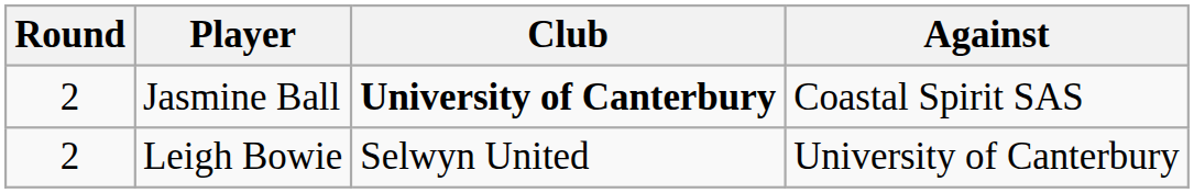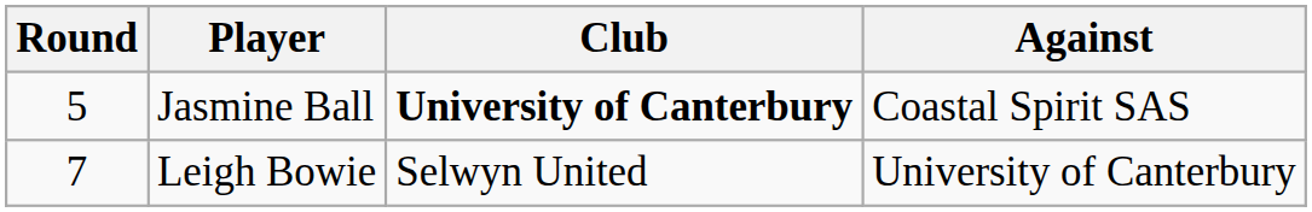Jasmine Ball | Round: 2 -> 5
Leigh Bowie | Round: 2 -> 7
